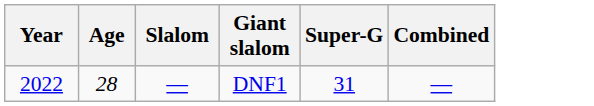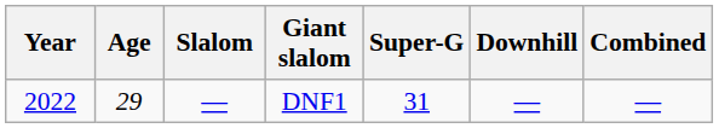+ column: Downhill | —
DNF1 | Age: 28 -> 29
